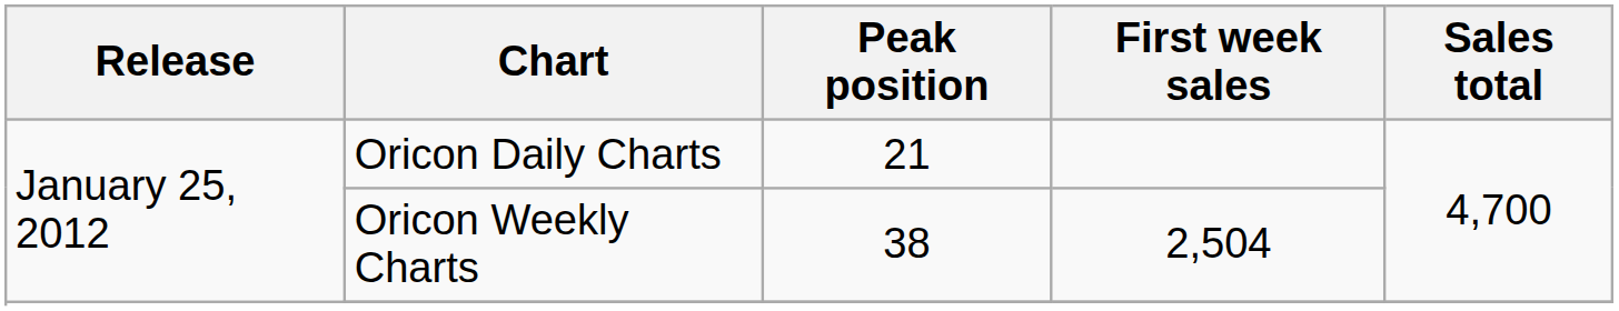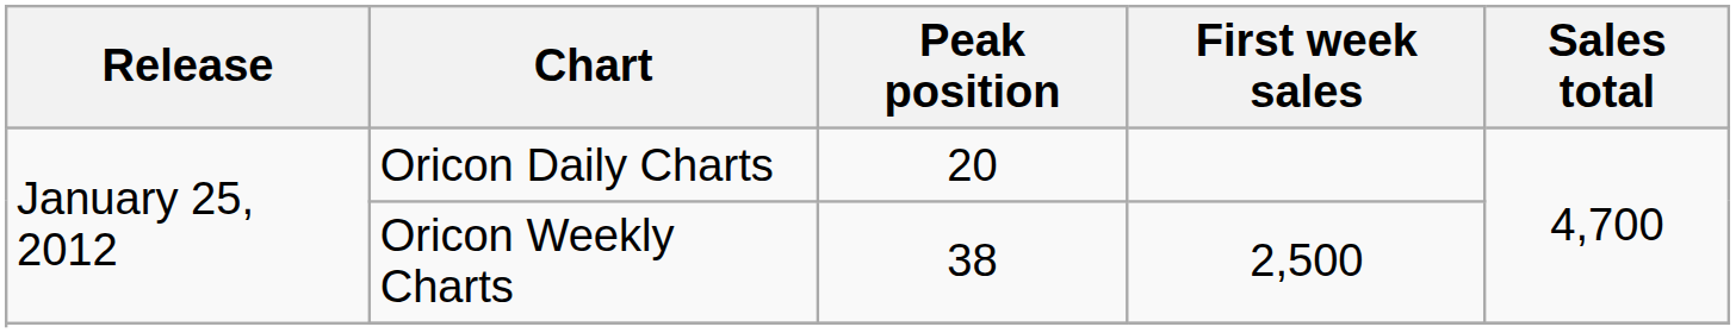Oricon Daily Charts | Peak position: 21 -> 20
Oricon Weekly Charts | First week sales: 2,504 -> 2,500
